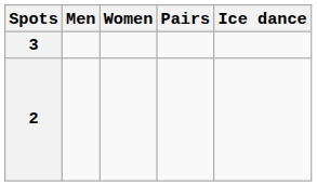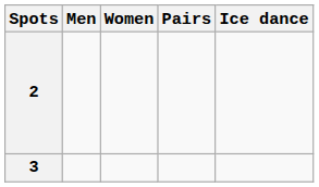rows swapped: 3 <-> 2
